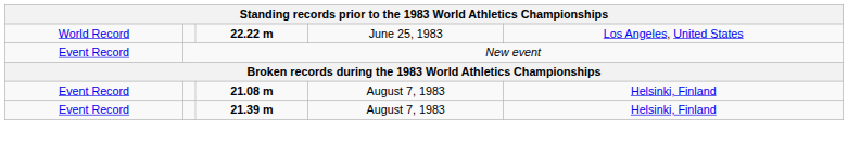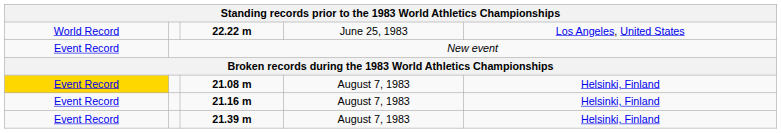21.08 m | column 1: no background -> gold background
+ row: Event Record | 21.16 m | August 7, 1983 | Helsinki, Finland
